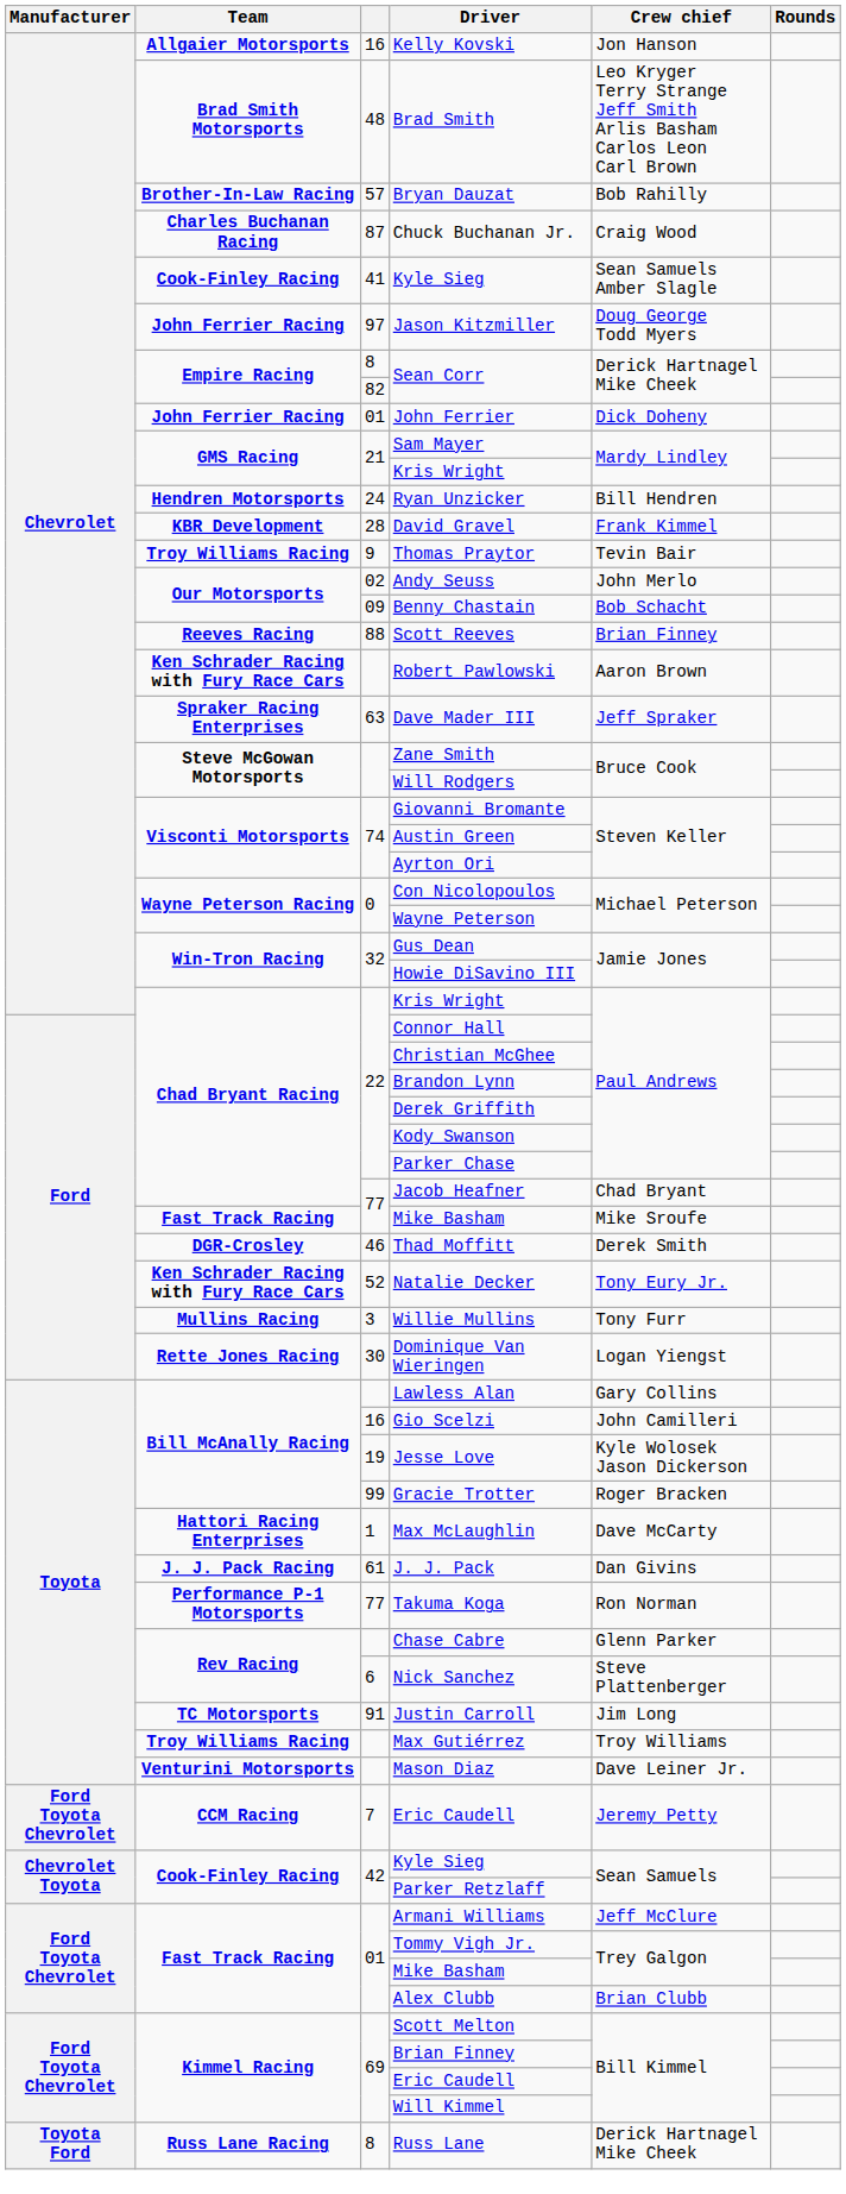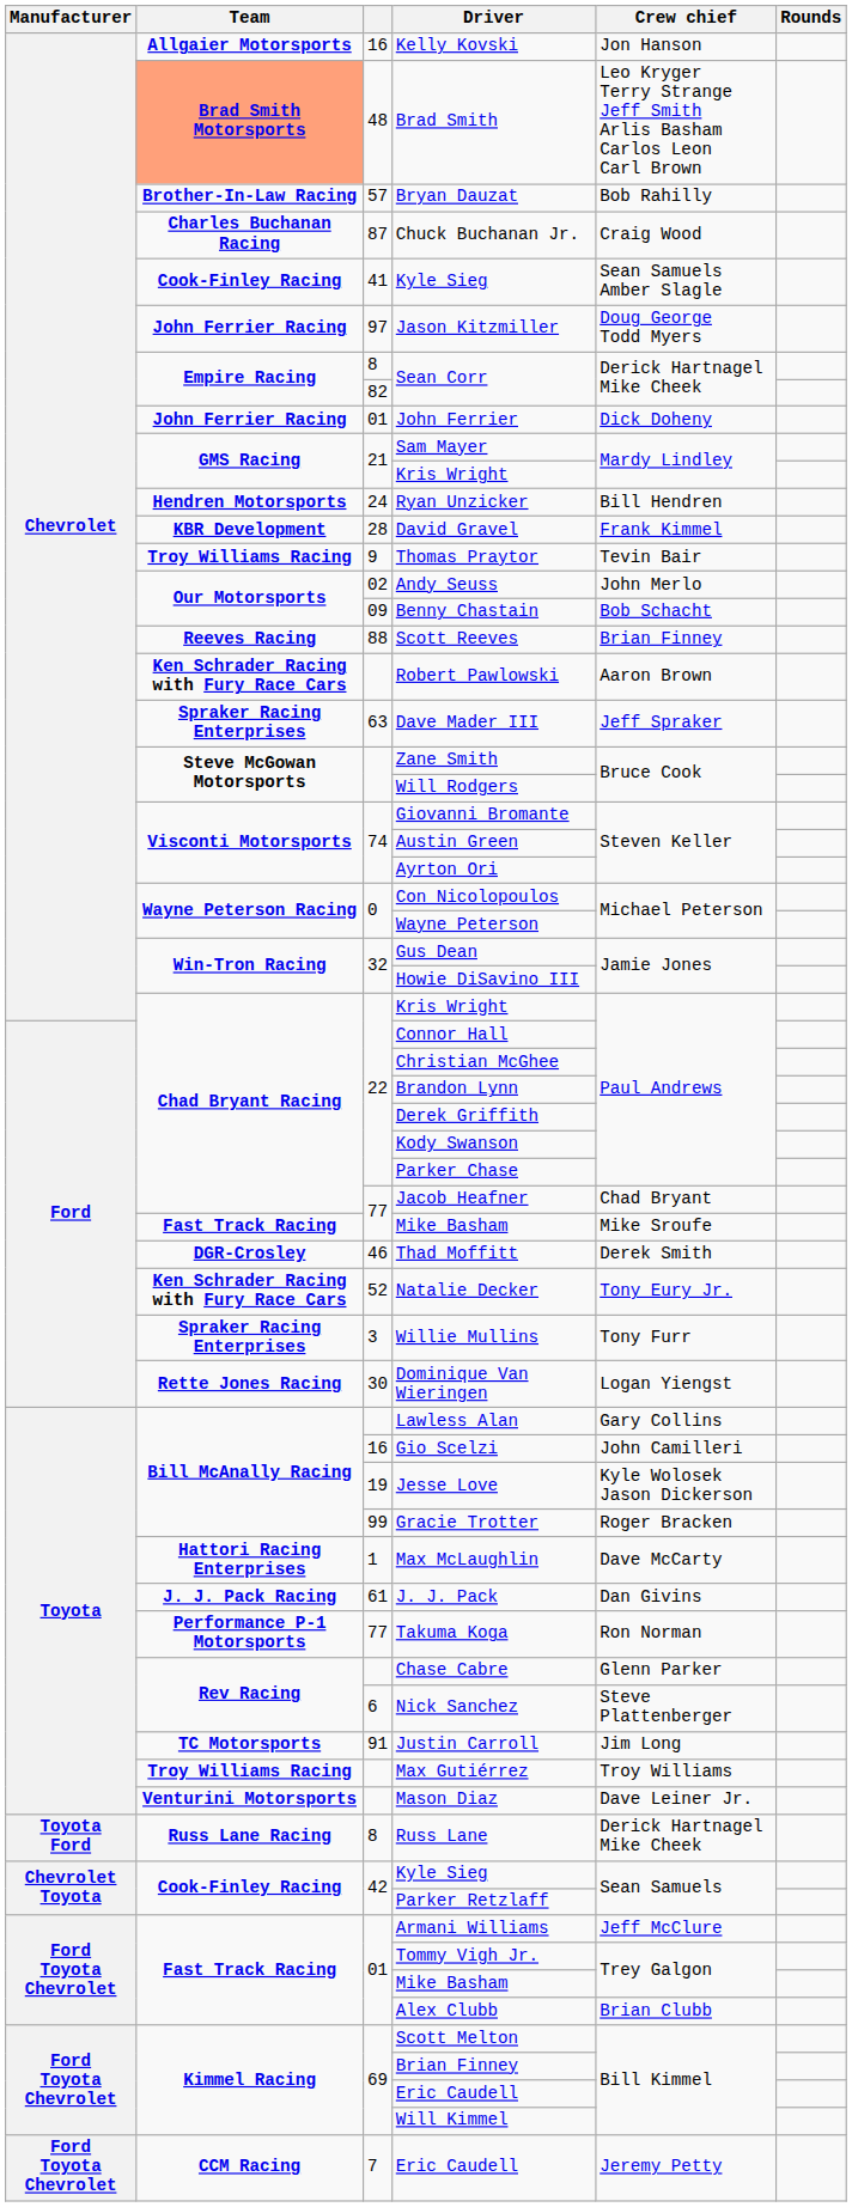Brad Smith | Team: no background -> lightsalmon background
Willie Mullins | Team: Mullins Racing -> Spraker Racing Enterprises
rows swapped: 7 / Eric Caudell <-> Russ Lane
